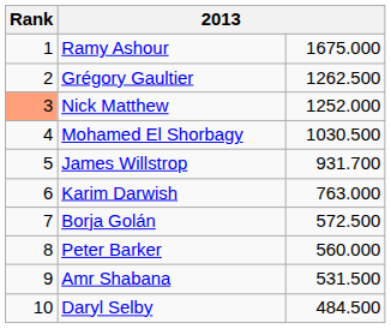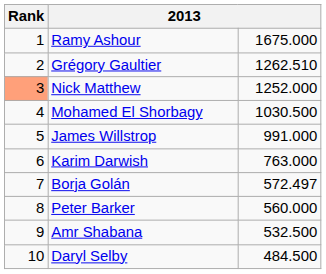Grégory Gaultier | column 3: 1262.500 -> 1262.510
James Willstrop | column 3: 931.700 -> 991.000
Borja Golán | column 3: 572.500 -> 572.497
Amr Shabana | column 3: 531.500 -> 532.500
